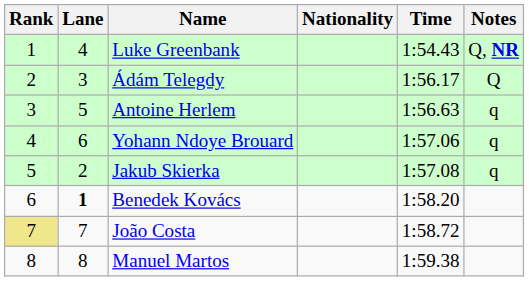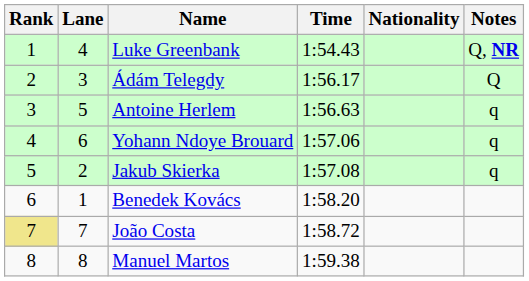columns swapped: Nationality <-> Time
Benedek Kovács | Lane: bold -> normal
